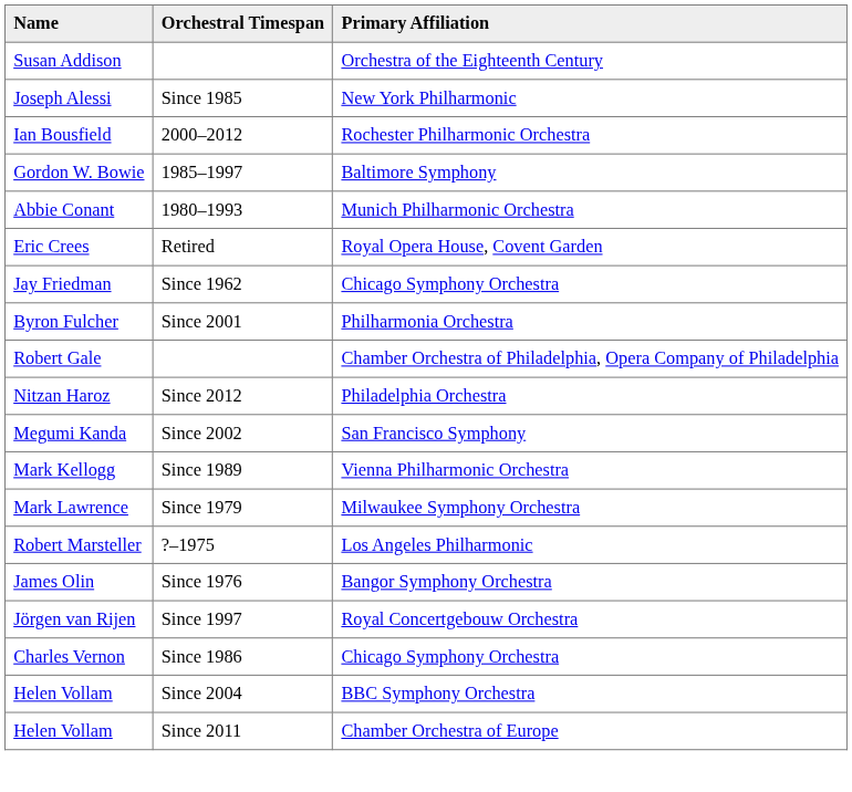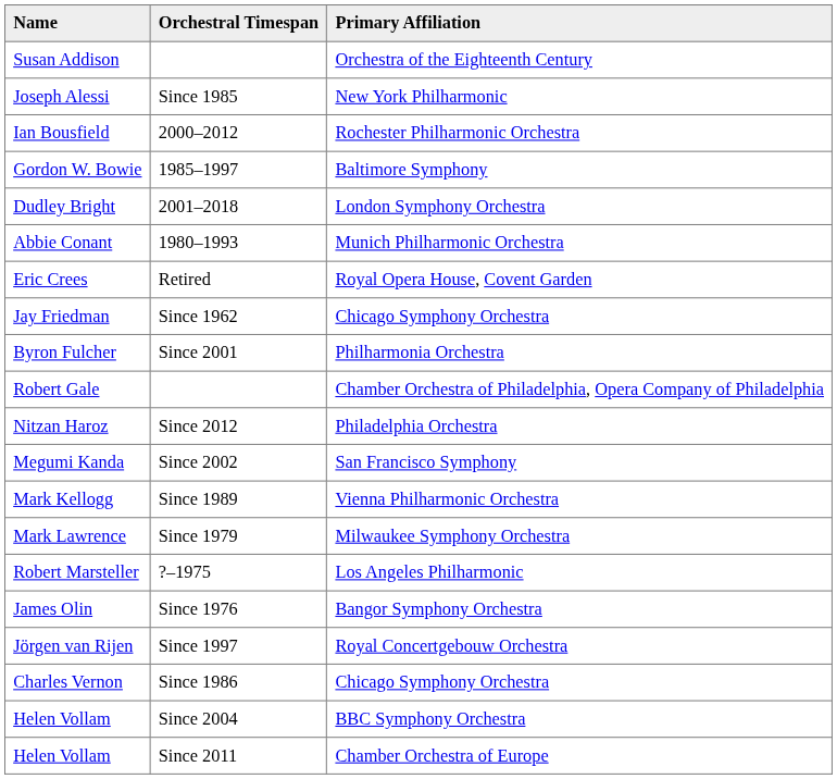+ row: Dudley Bright | 2001–2018 | London Symphony Orchestra
